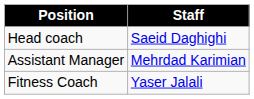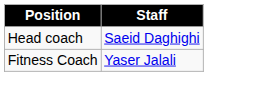- row: Assistant Manager | Mehrdad Karimian
